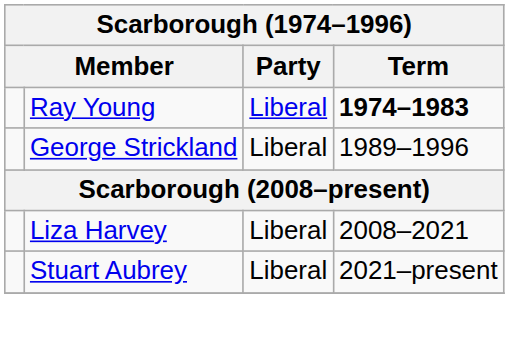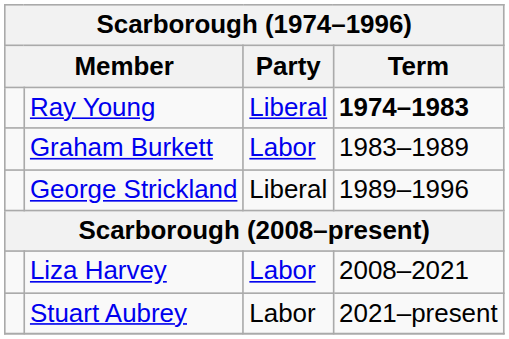+ row: Graham Burkett | Labor | 1983–1989
Liza Harvey | Party: Liberal -> Labor
Stuart Aubrey | Party: Liberal -> Labor
